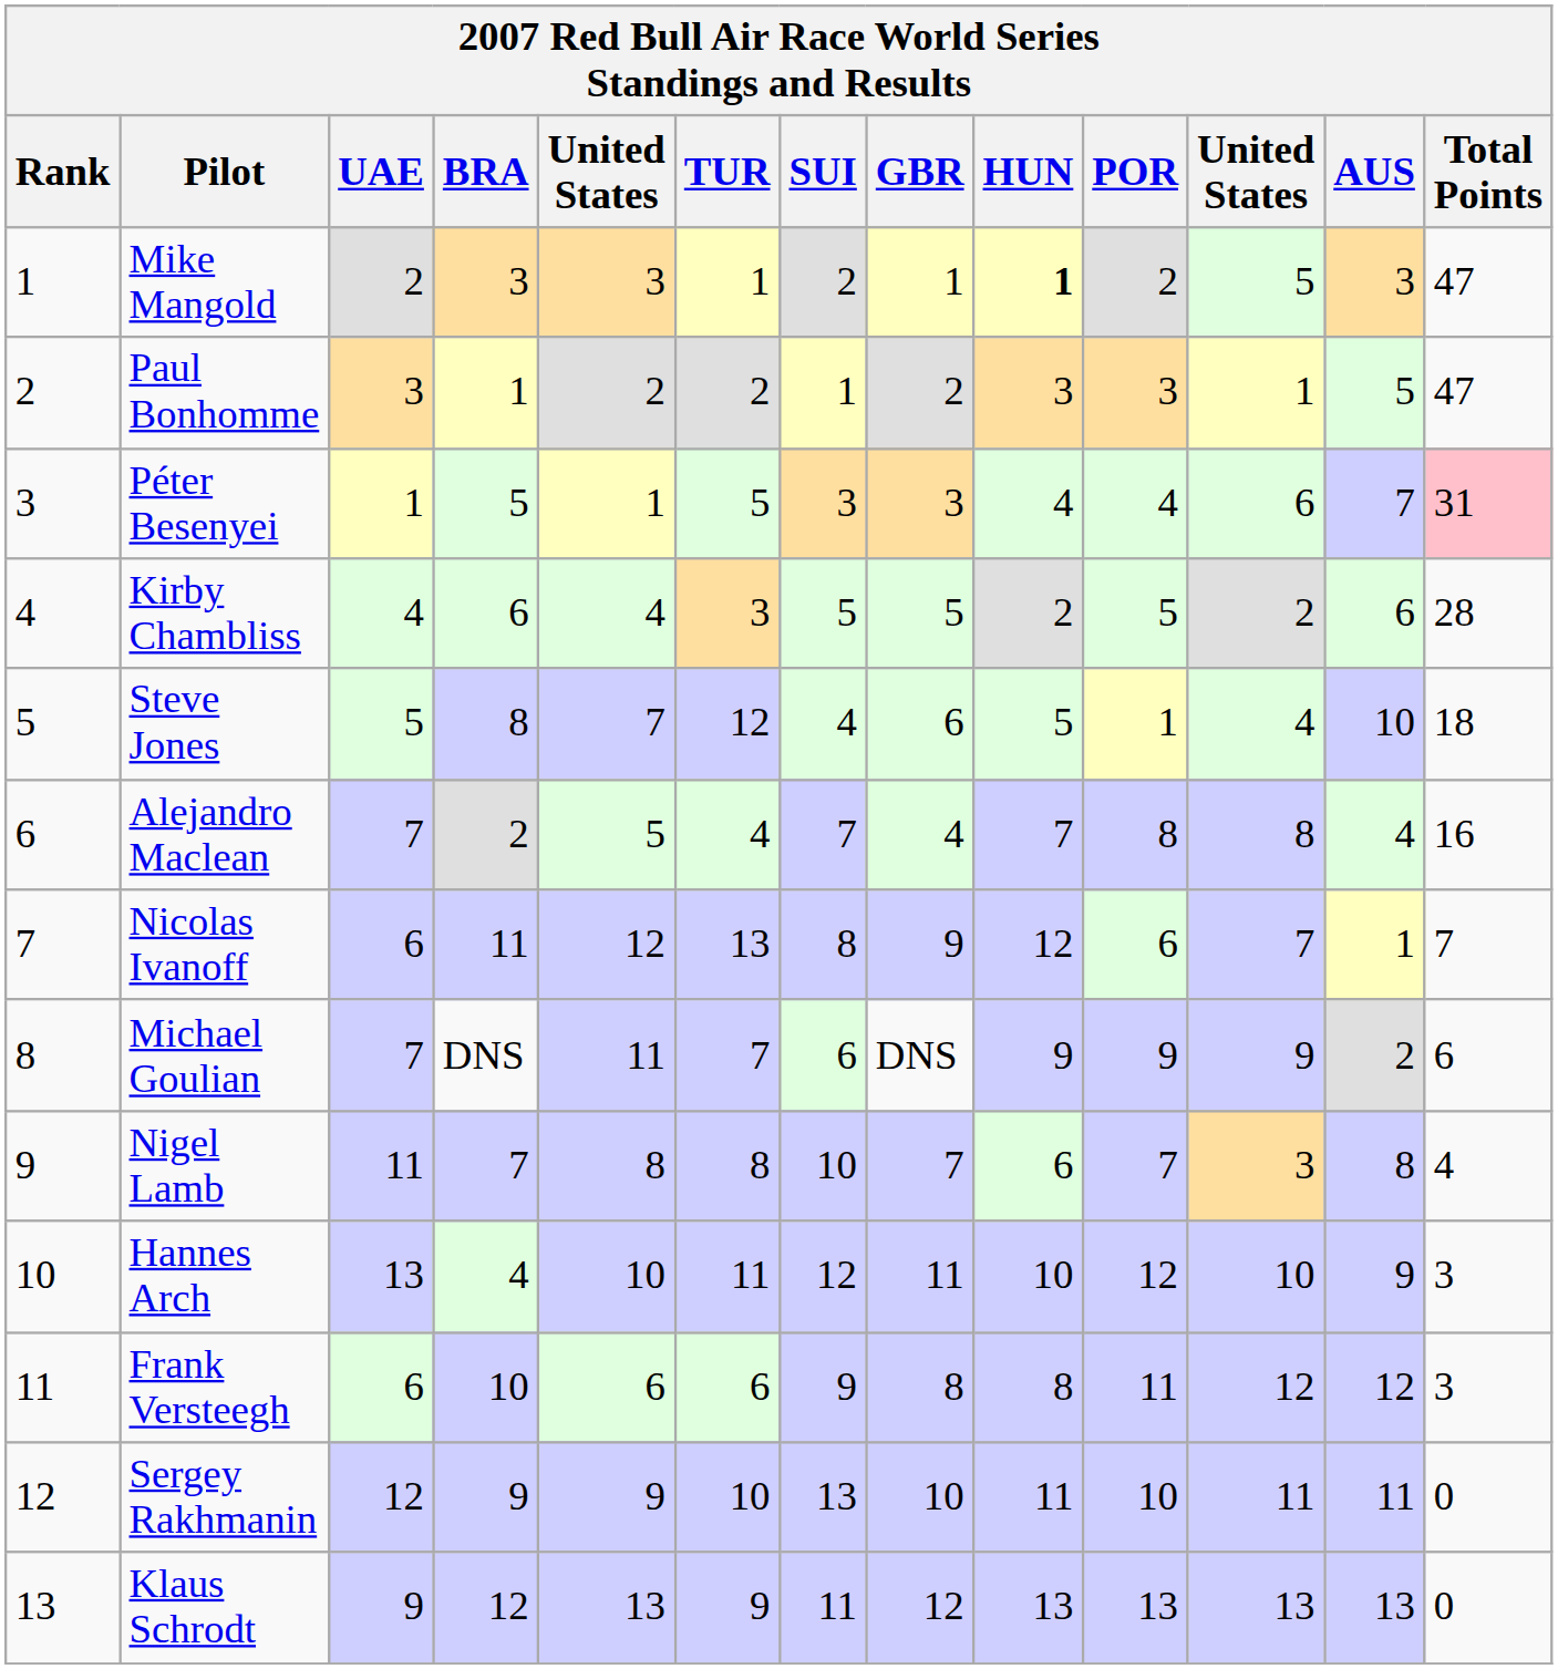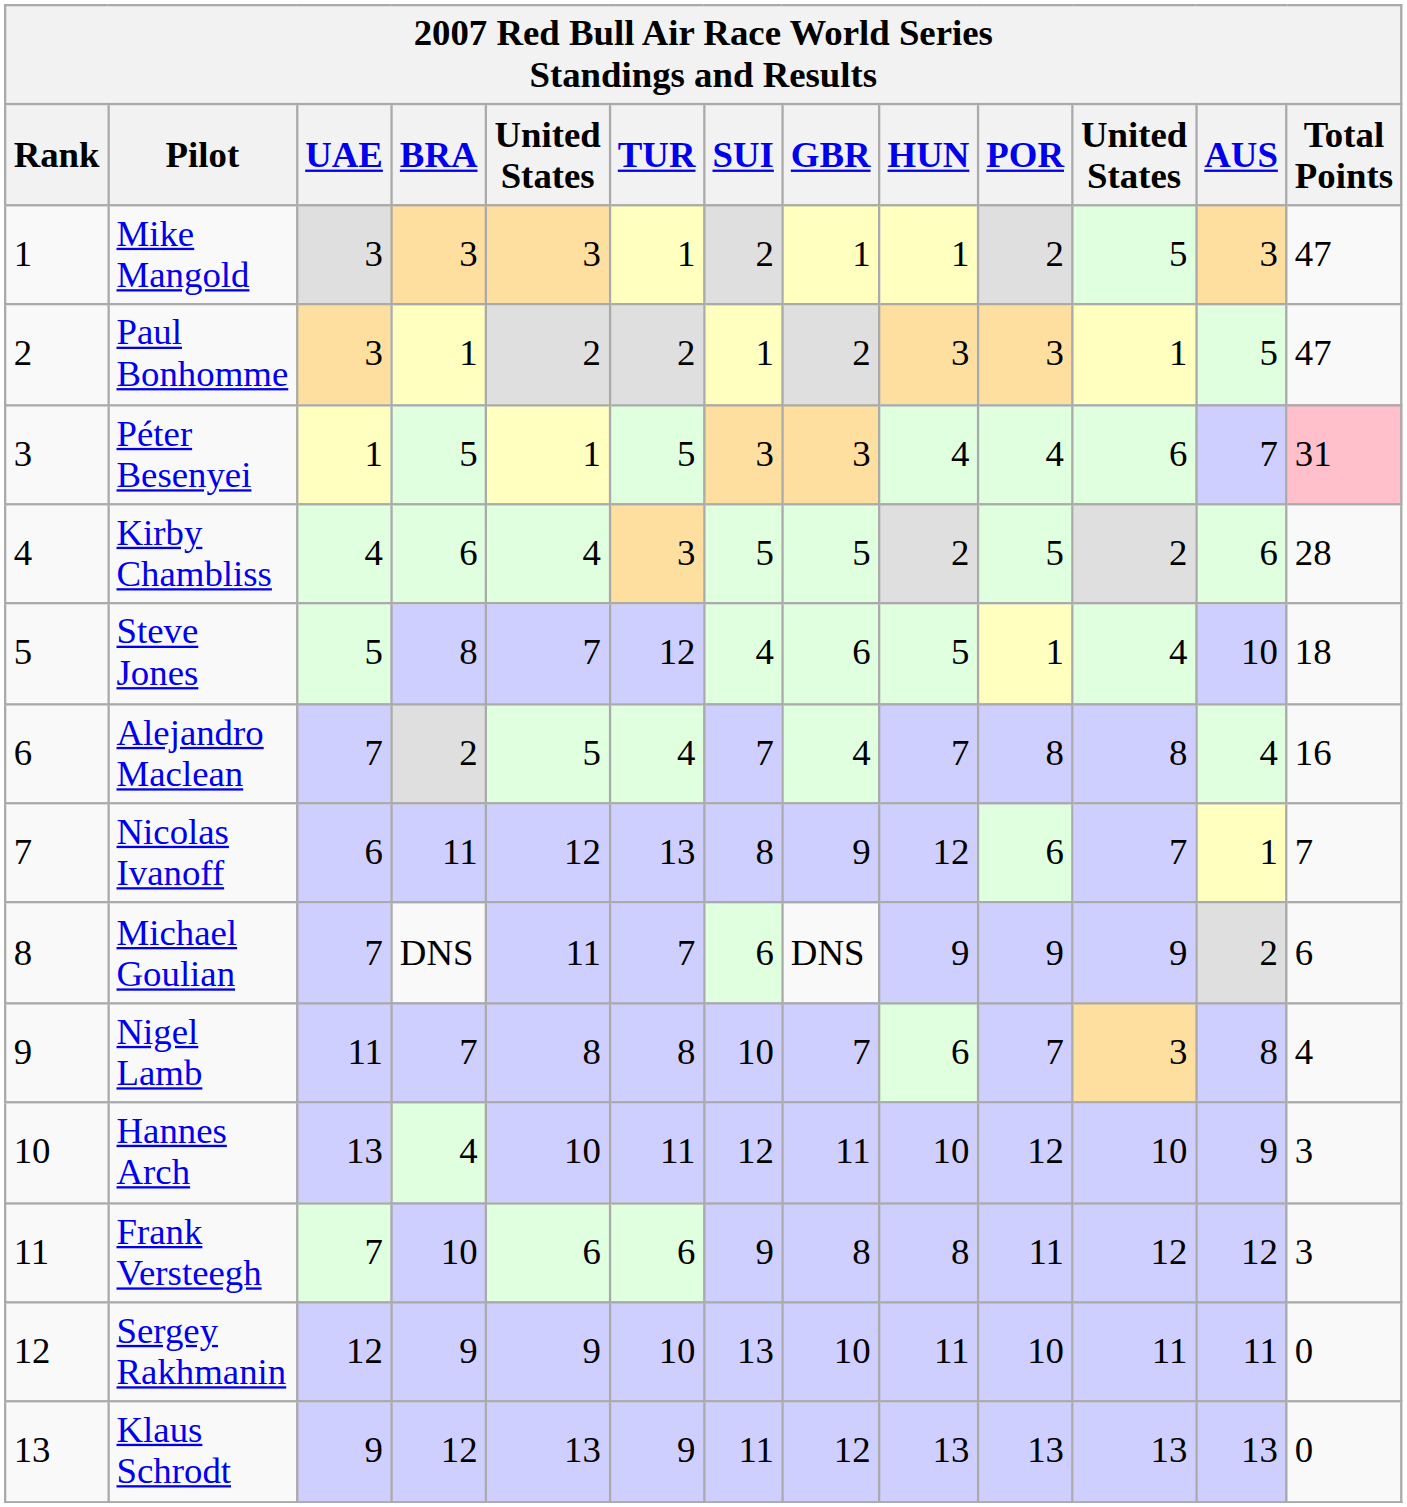Mike Mangold | UAE: 2 -> 3
Mike Mangold | HUN: bold -> normal
Frank Versteegh | UAE: 6 -> 7
